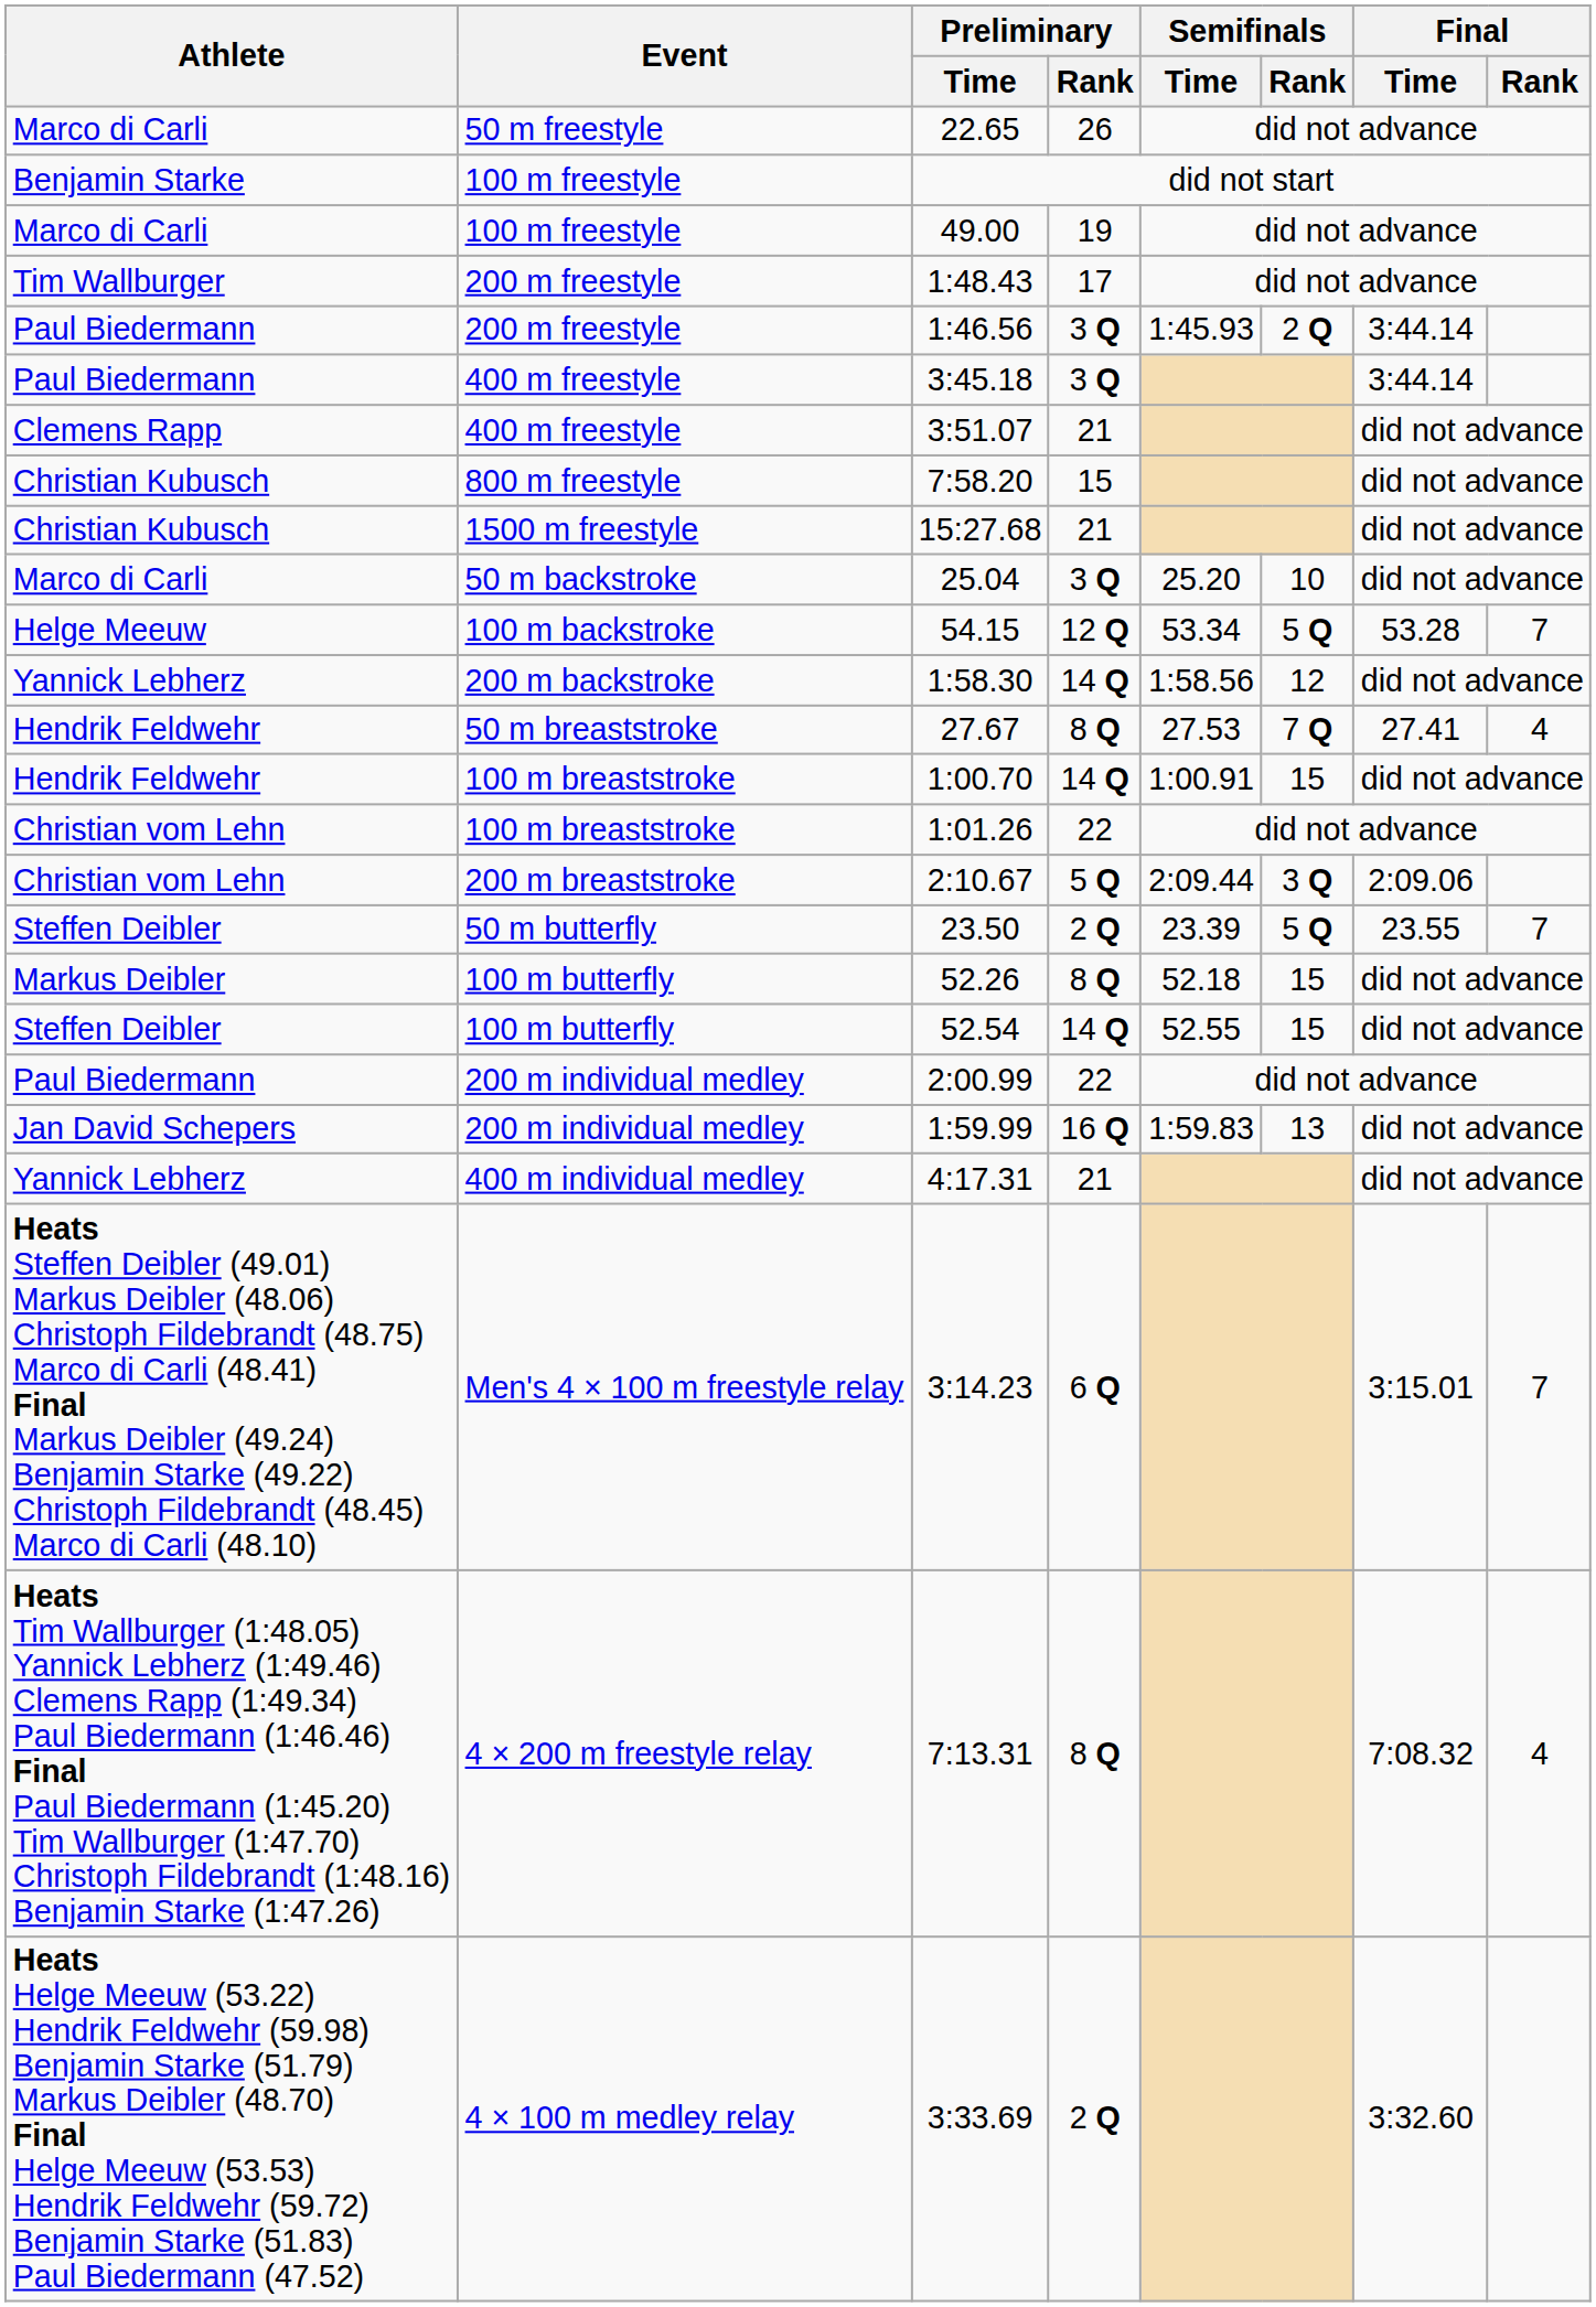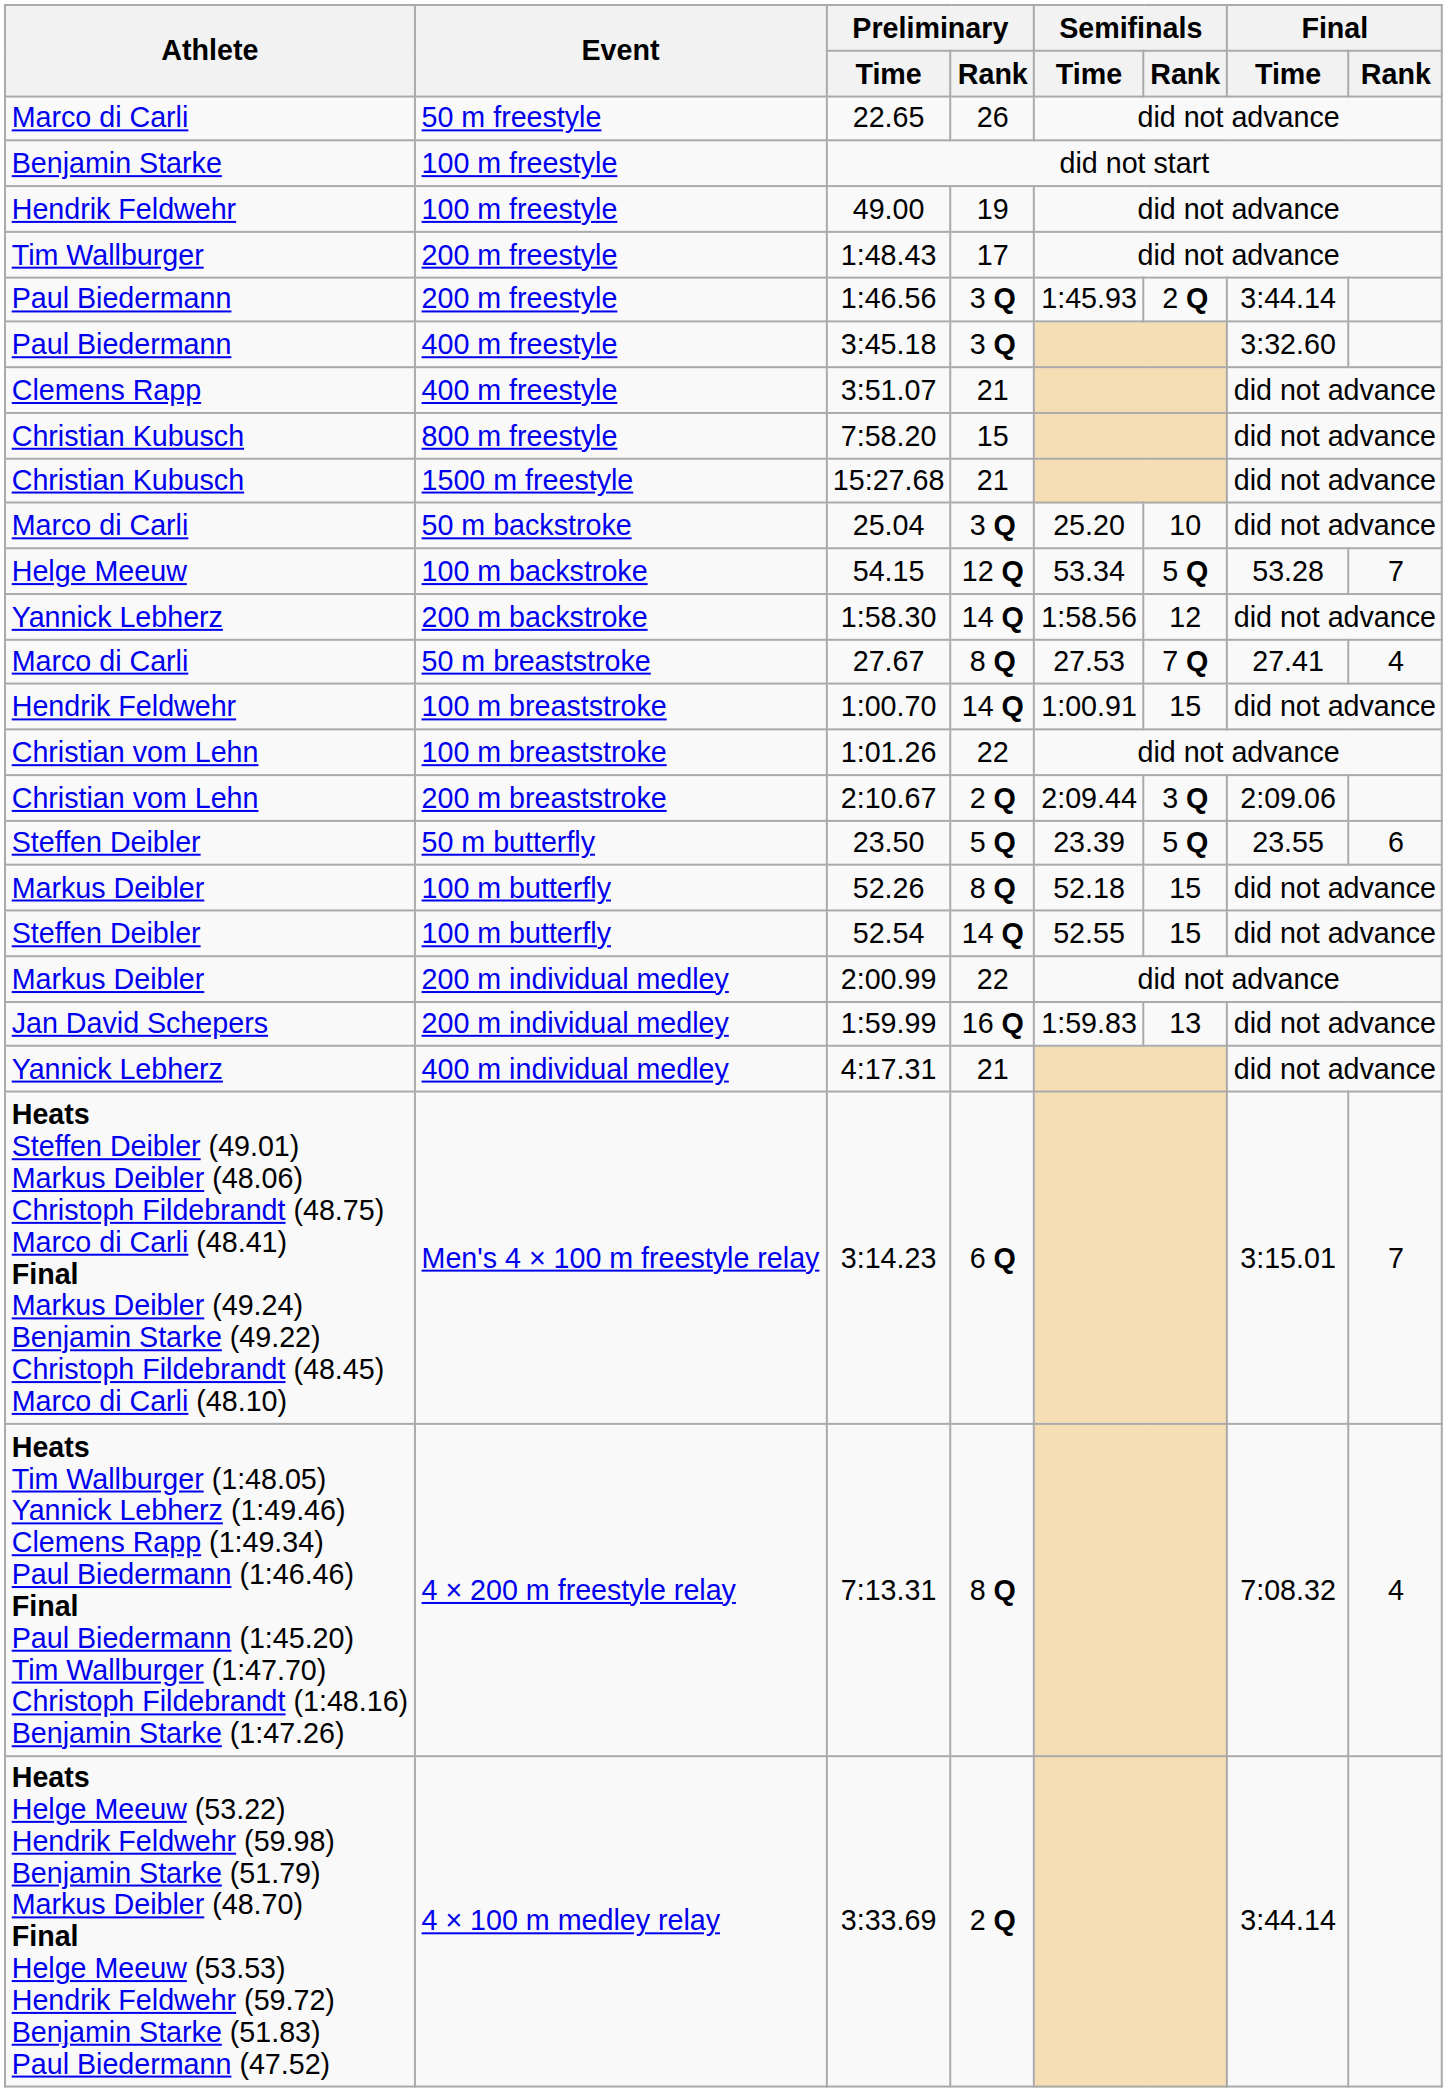49.00 | Athlete: Marco di Carli -> Hendrik Feldwehr
3:45.18 | Final / Time: 3:44.14 -> 3:32.60
27.67 | Athlete: Hendrik Feldwehr -> Marco di Carli
2:10.67 | Preliminary / Rank: 5 Q -> 2 Q
23.50 | Preliminary / Rank: 2 Q -> 5 Q
23.50 | Final / Rank: 7 -> 6
2:00.99 | Athlete: Paul Biedermann -> Markus Deibler
3:33.69 | Final / Time: 3:32.60 -> 3:44.14
